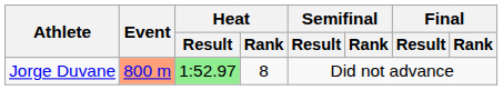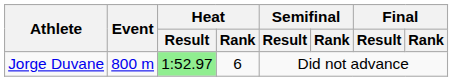Jorge Duvane | Event: lightsalmon background -> no background
Jorge Duvane | Heat / Rank: 8 -> 6
